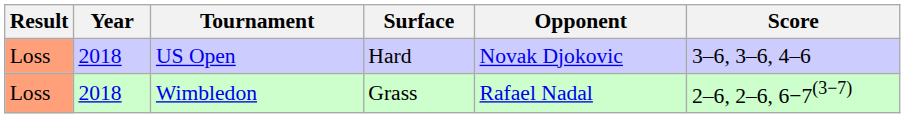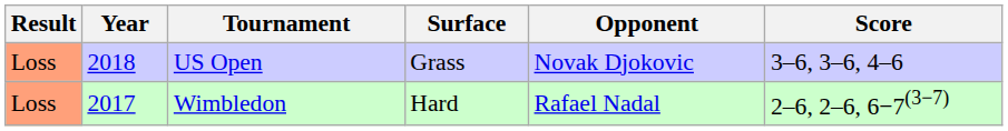US Open | Surface: Hard -> Grass
Wimbledon | Year: 2018 -> 2017
Wimbledon | Surface: Grass -> Hard
